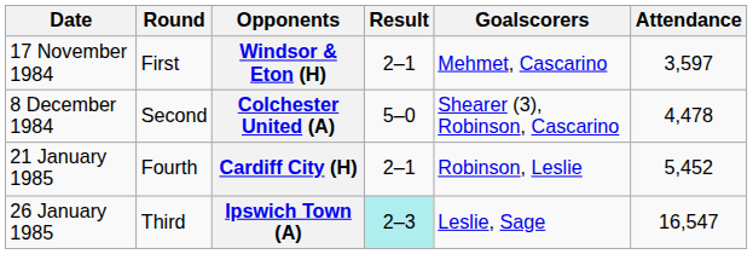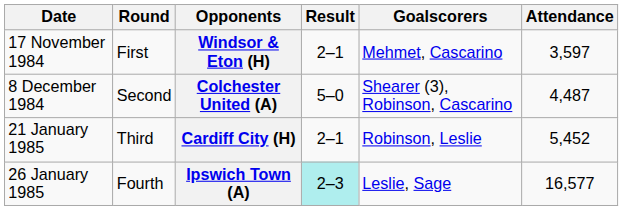Colchester United (A) | Attendance: 4,478 -> 4,487
Cardiff City (H) | Round: Fourth -> Third
Ipswich Town (A) | Round: Third -> Fourth
Ipswich Town (A) | Attendance: 16,547 -> 16,577
